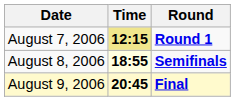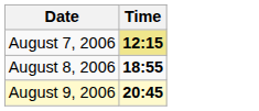- column: Round | Round 1 | Semifinals | Final
August 8, 2006 | Time: lightyellow background -> no background
